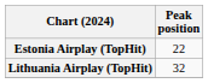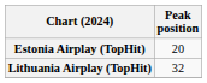Estonia Airplay (TopHit) | Peak position: 22 -> 20
